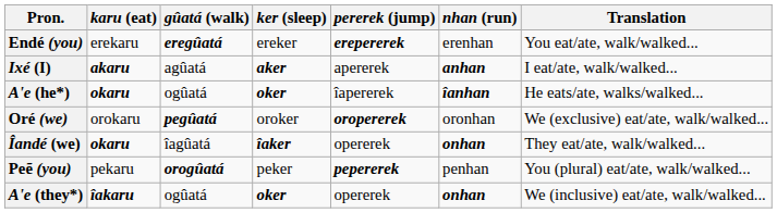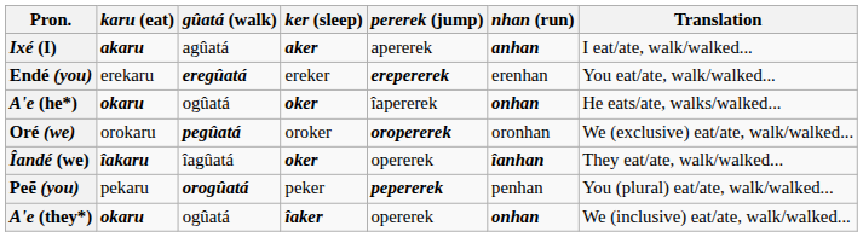rows swapped: Ixé (I) <-> Endé (you)
A'e (he*) | nhan (run): îanhan -> onhan
Îandé (we) | karu (eat): okaru -> îakaru
Îandé (we) | ker (sleep): îaker -> oker
Îandé (we) | nhan (run): onhan -> îanhan
A'e (they*) | karu (eat): îakaru -> okaru
A'e (they*) | ker (sleep): oker -> îaker
